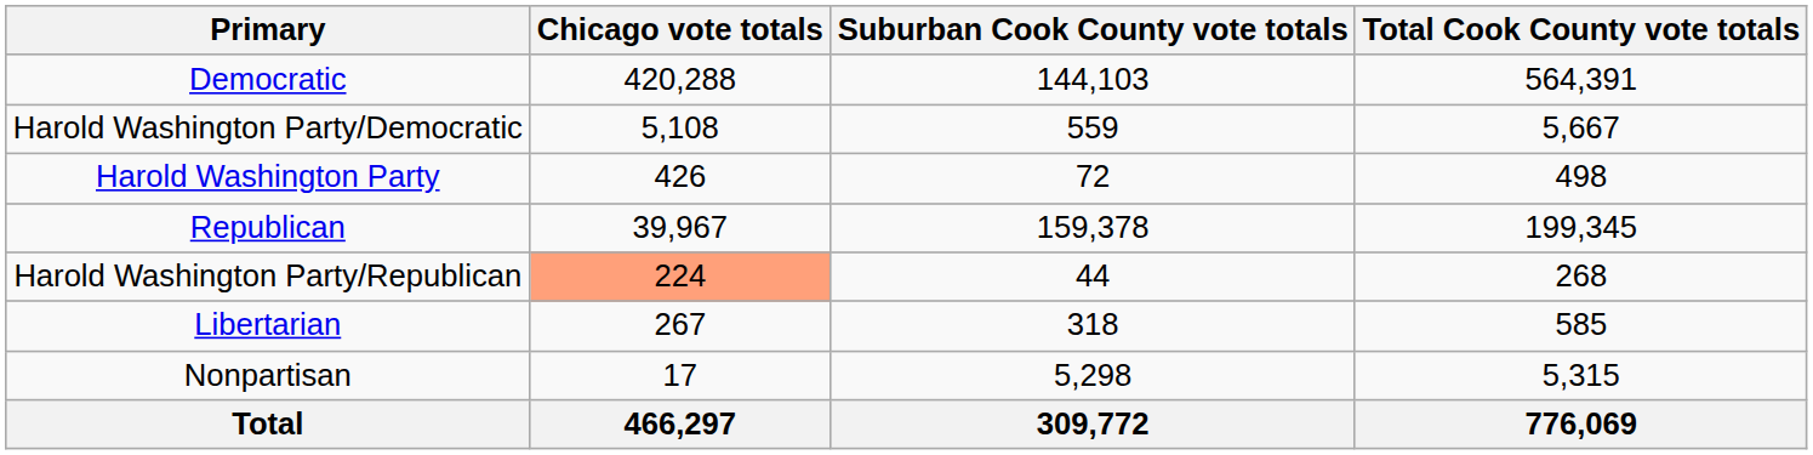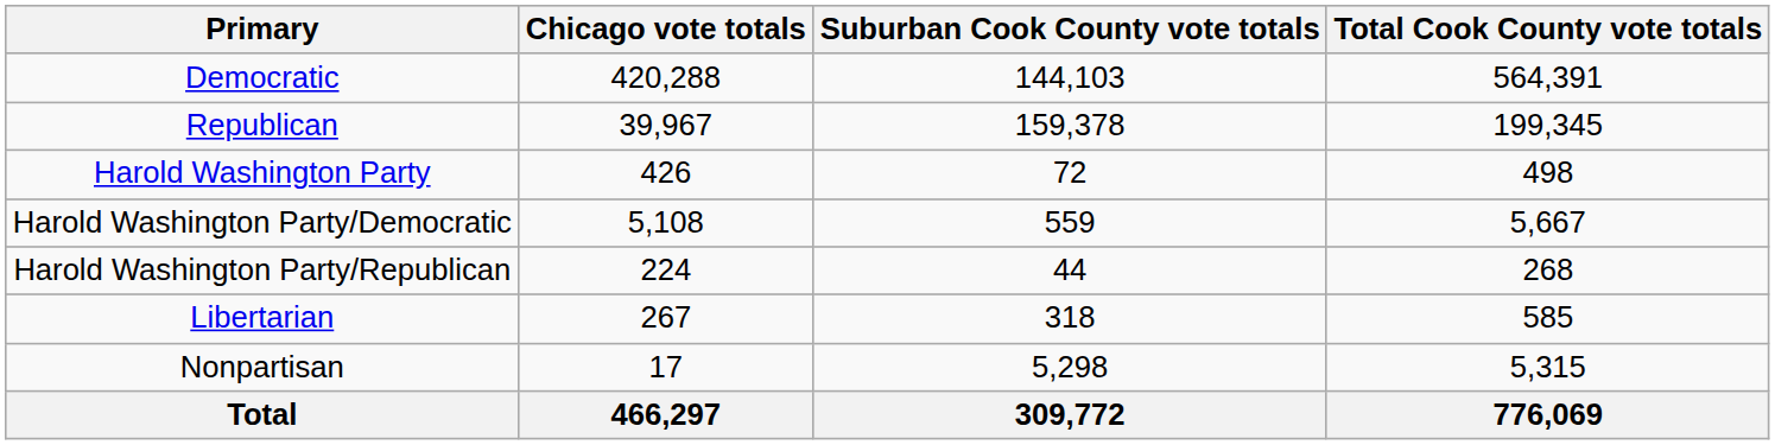rows swapped: Republican <-> Harold Washington Party/Democratic
Harold Washington Party/Republican | Chicago vote totals: lightsalmon background -> no background
